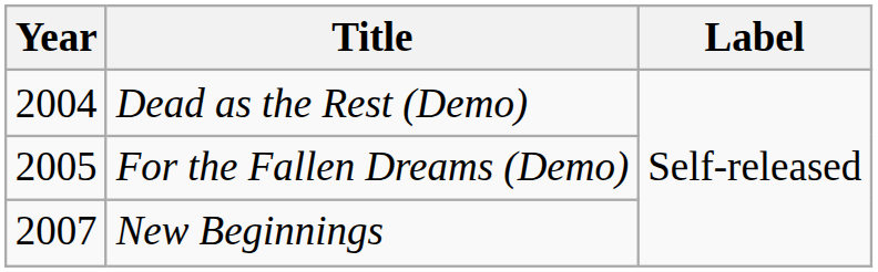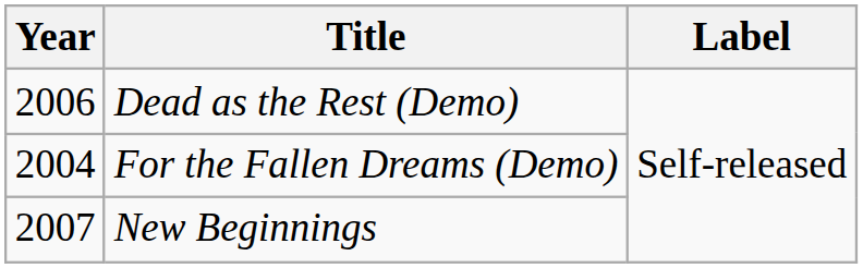Dead as the Rest (Demo) | Year: 2004 -> 2006
For the Fallen Dreams (Demo) | Year: 2005 -> 2004
